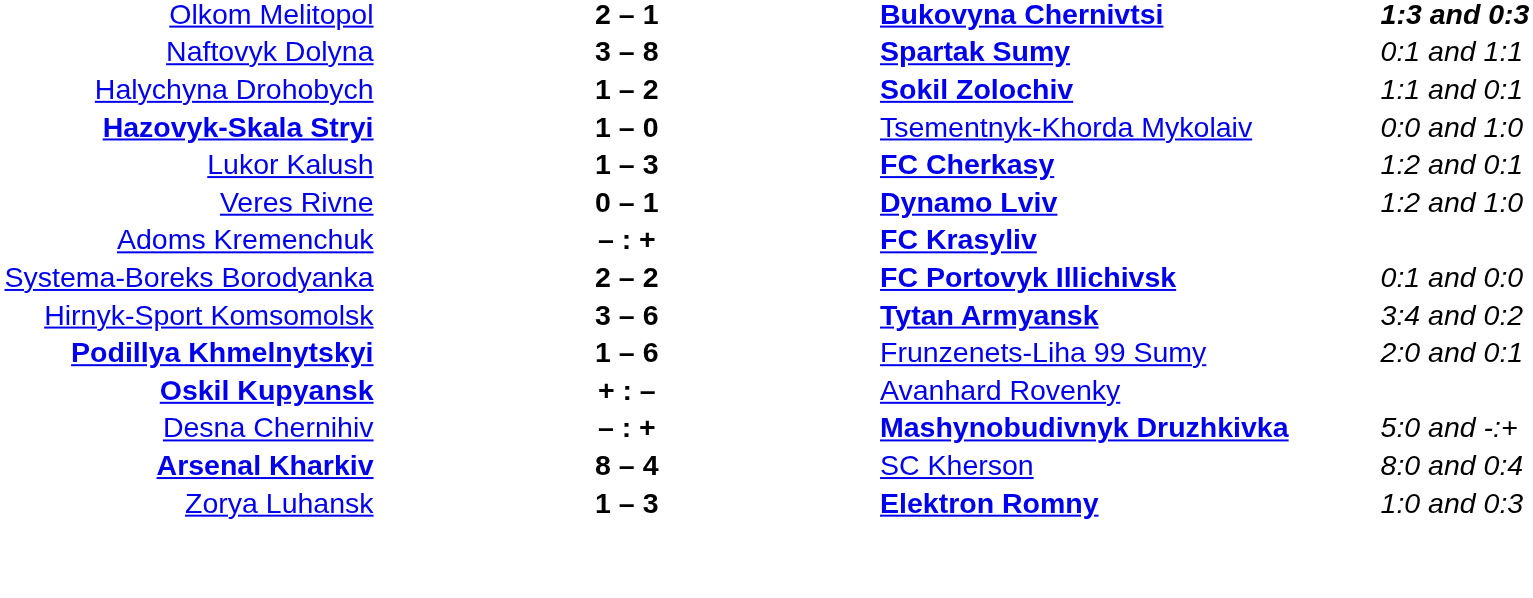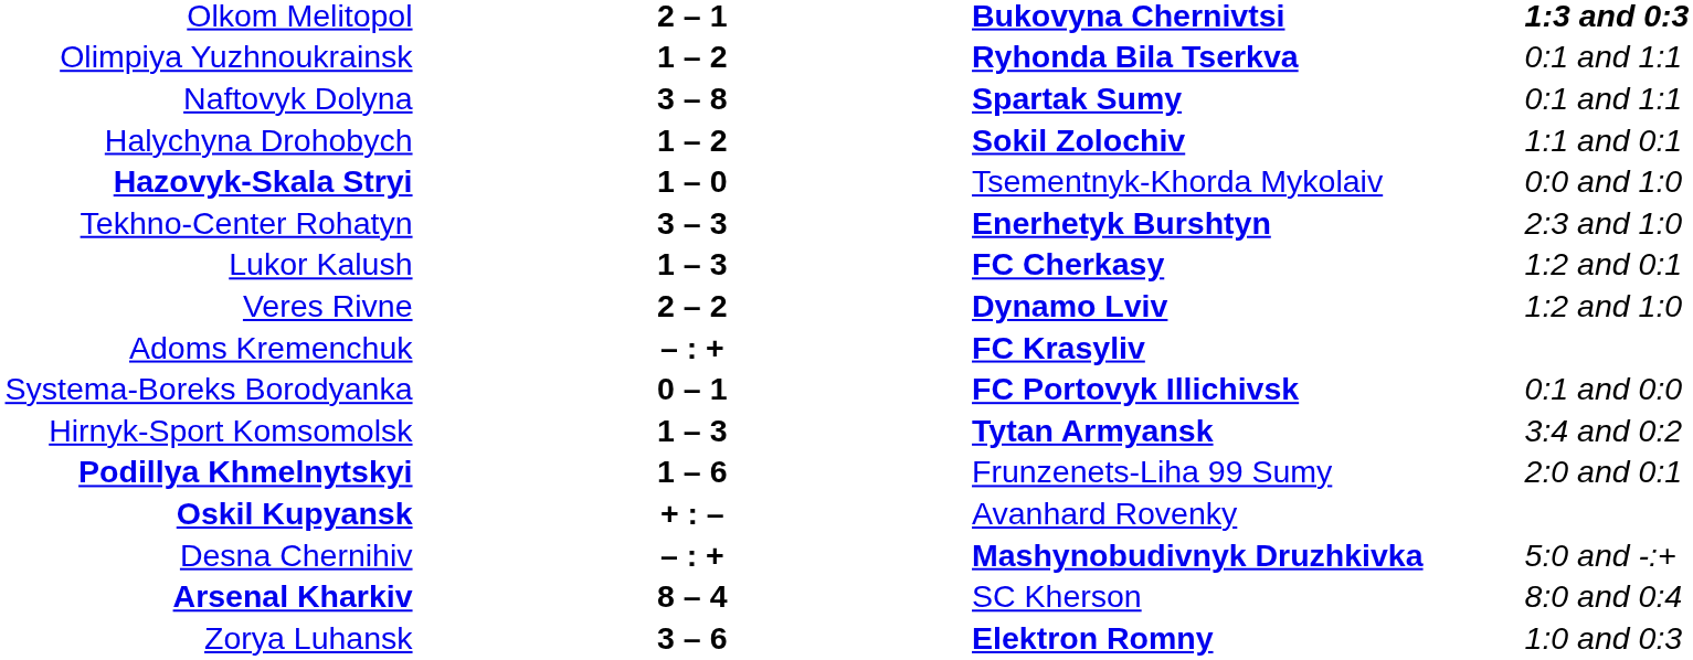+ row: Olimpiya Yuzhnoukrainsk | 1 – 2 | Ryhonda Bila Tserkva | 0:1 and 1:1
+ row: Tekhno-Center Rohatyn | 3 – 3 | Enerhetyk Burshtyn | 2:3 and 1:0
Veres Rivne | column 2: 0 – 1 -> 2 – 2
Systema-Boreks Borodyanka | column 2: 2 – 2 -> 0 – 1
Hirnyk-Sport Komsomolsk | column 2: 3 – 6 -> 1 – 3
Zorya Luhansk | column 2: 1 – 3 -> 3 – 6
